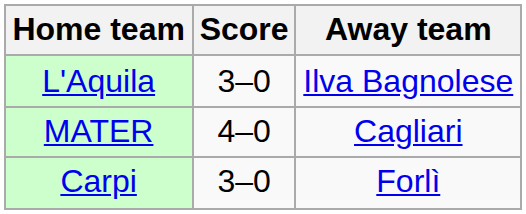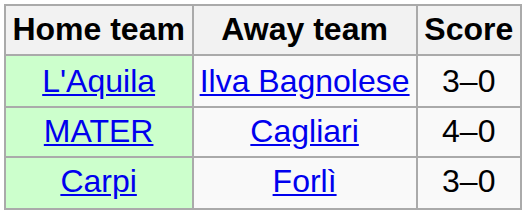columns swapped: Score <-> Away team
